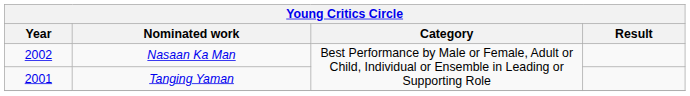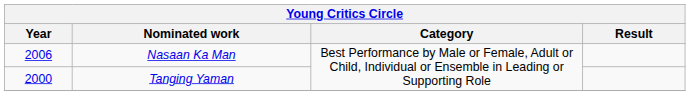Nasaan Ka Man | Year: 2002 -> 2006
Tanging Yaman | Year: 2001 -> 2000
